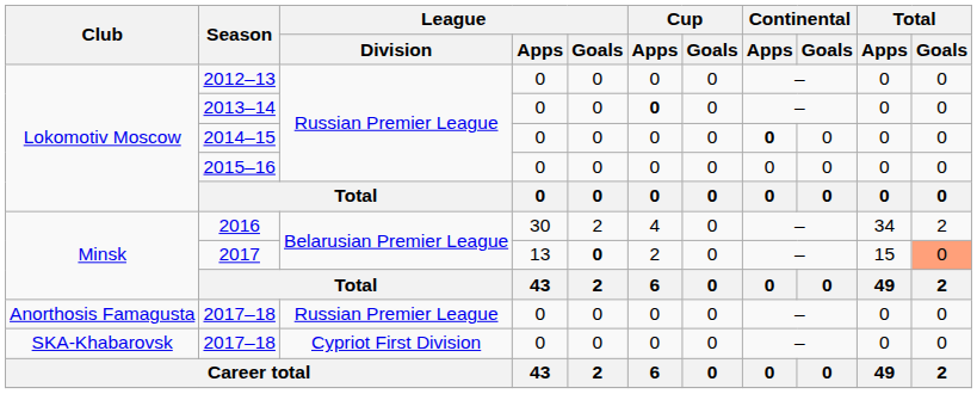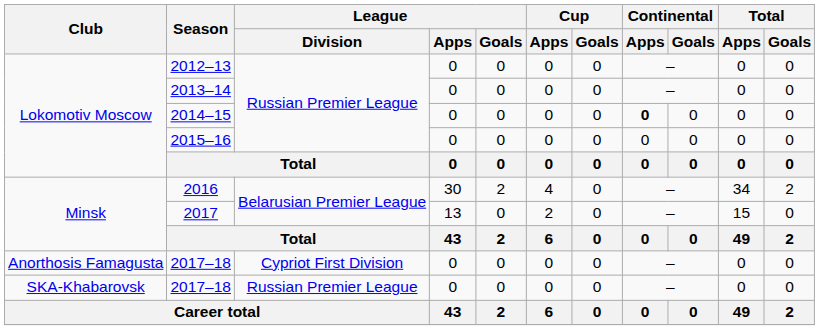2013–14 | Cup / Apps: bold -> normal
2017 | League / Goals: bold -> normal
2017 | Total / Goals: lightsalmon background -> no background
Anorthosis Famagusta / 2017–18 | League / Division: Russian Premier League -> Cypriot First Division
SKA-Khabarovsk / 2017–18 | League / Division: Cypriot First Division -> Russian Premier League
